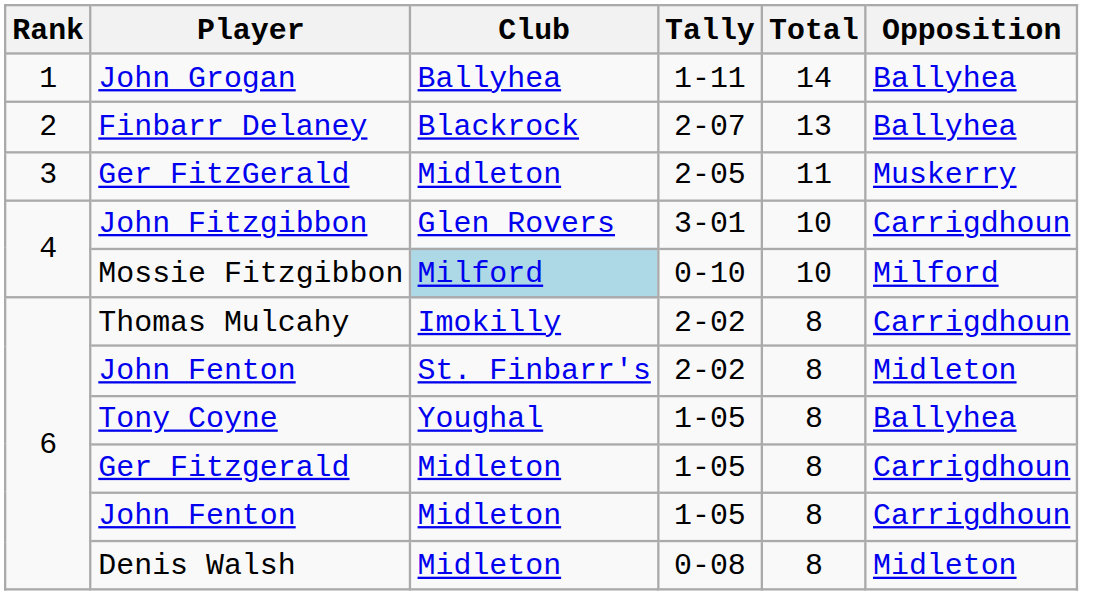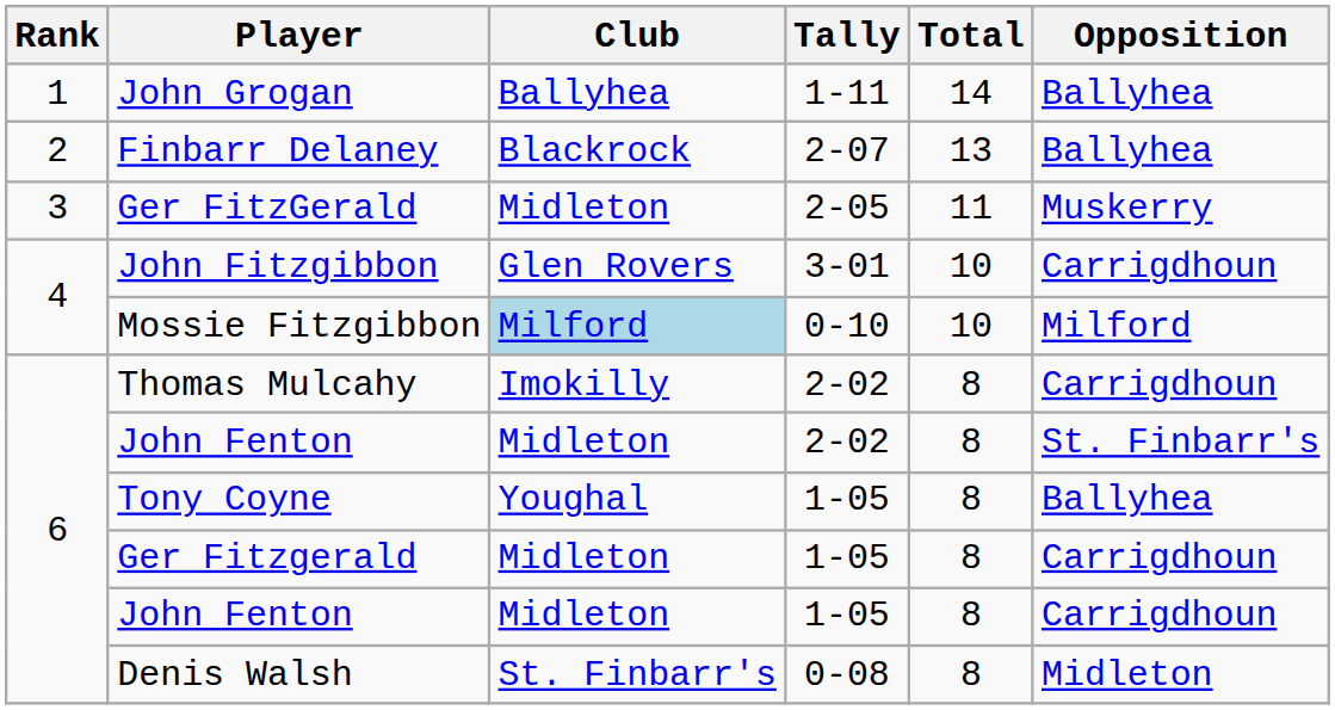John Fenton / 2-02 | Club: St. Finbarr's -> Midleton
John Fenton / 2-02 | Opposition: Midleton -> St. Finbarr's
Denis Walsh | Club: Midleton -> St. Finbarr's
